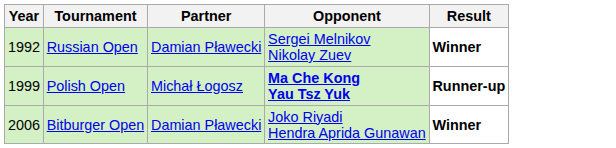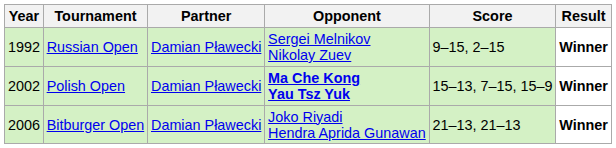+ column: Score | 9–15, 2–15 | 15–13, 7–15, 15–9 | 21–13, 21–13
Polish Open | Year: 1999 -> 2002
Polish Open | Partner: Michał Łogosz -> Damian Pławecki
Polish Open | Result: Runner-up -> Winner
